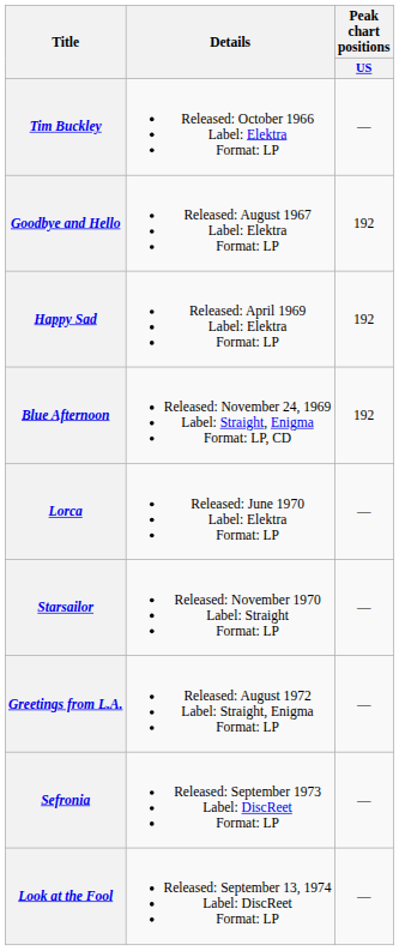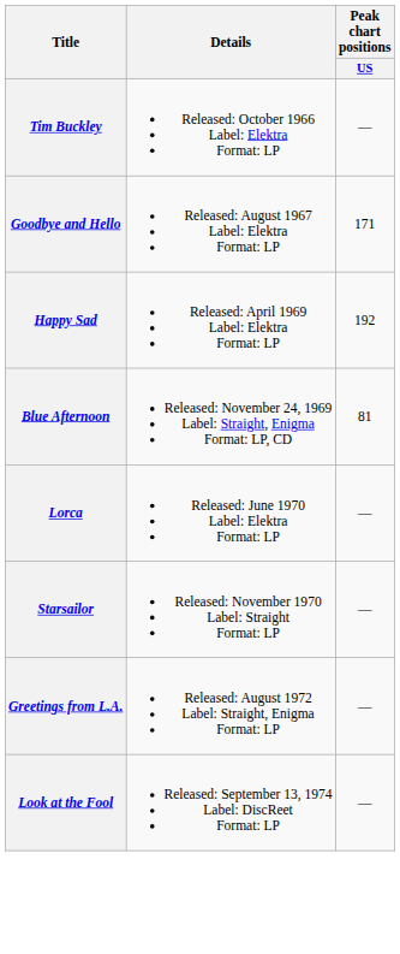Goodbye and Hello | Peak chart positions / US: 192 -> 171
Blue Afternoon | Peak chart positions / US: 192 -> 81
- row: Sefronia | Released: September 1973 Label: DiscReet Format: LP | —
